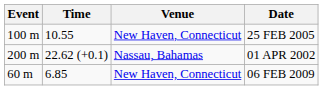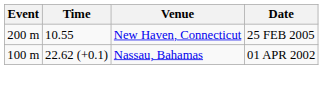25 FEB 2005 | Event: 100 m -> 200 m
01 APR 2002 | Event: 200 m -> 100 m
- row: 60 m | 6.85 | New Haven, Connecticut | 06 FEB 2009
